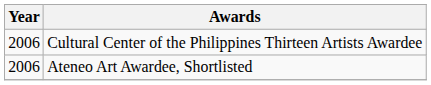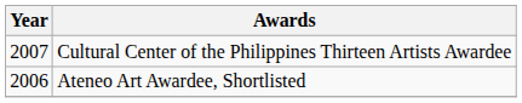Cultural Center of the Philippines Thirteen Artists Awardee | Year: 2006 -> 2007
